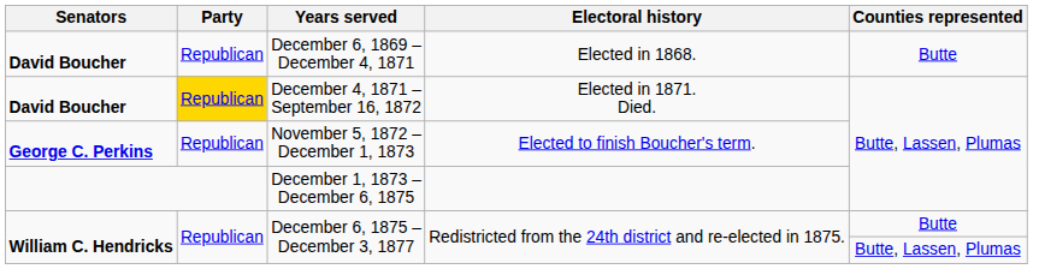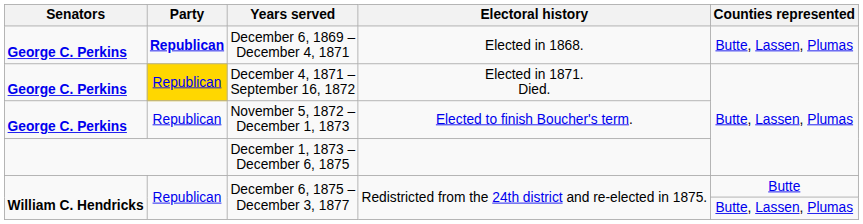December 6, 1869 – December 4, 1871 | Senators: David Boucher -> George C. Perkins
December 6, 1869 – December 4, 1871 | Party: normal -> bold
December 6, 1869 – December 4, 1871 | Counties represented: Butte -> Butte, Lassen, Plumas
December 4, 1871 – September 16, 1872 | Senators: David Boucher -> George C. Perkins
